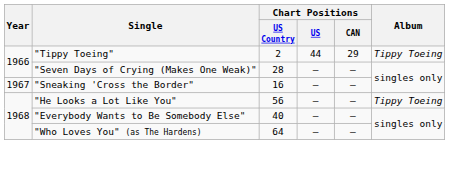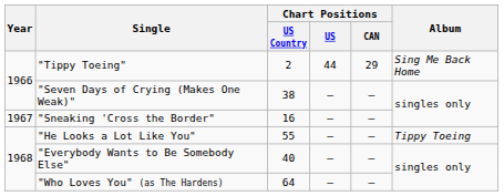"Tippy Toeing" | Album: Tippy Toeing -> Sing Me Back Home
"Seven Days of Crying (Makes One Weak)" | Chart Positions / US Country: 28 -> 38
"He Looks a Lot Like You" | Chart Positions / US Country: 56 -> 55
